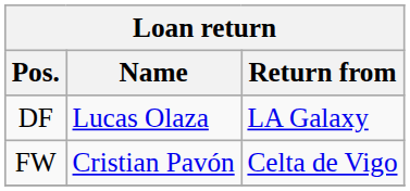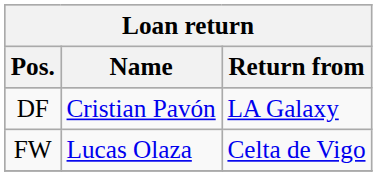DF | Name: Lucas Olaza -> Cristian Pavón
FW | Name: Cristian Pavón -> Lucas Olaza
